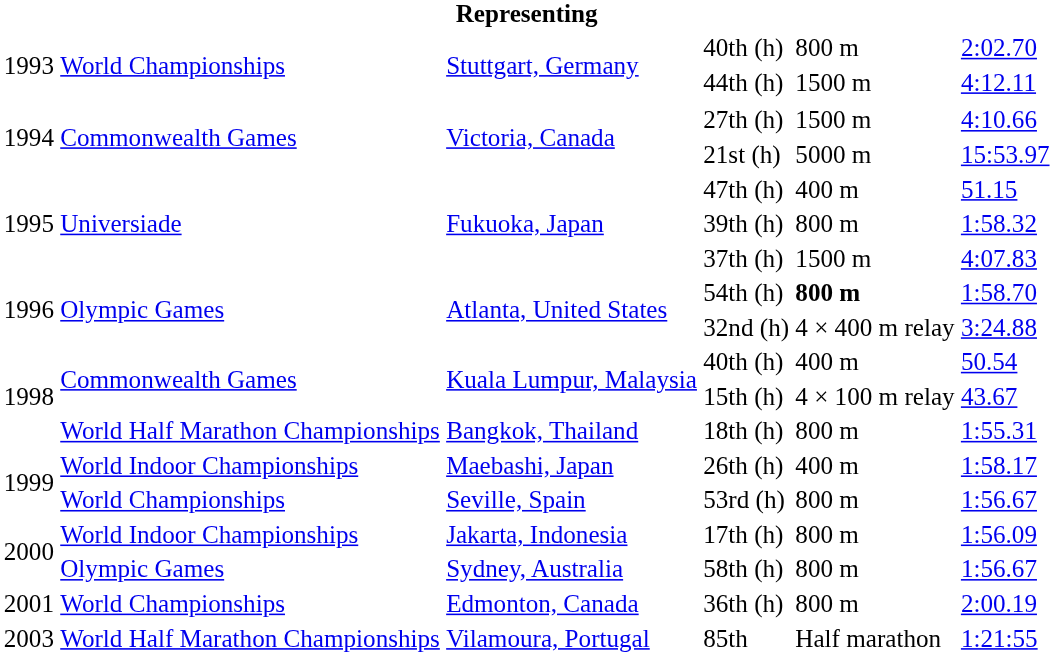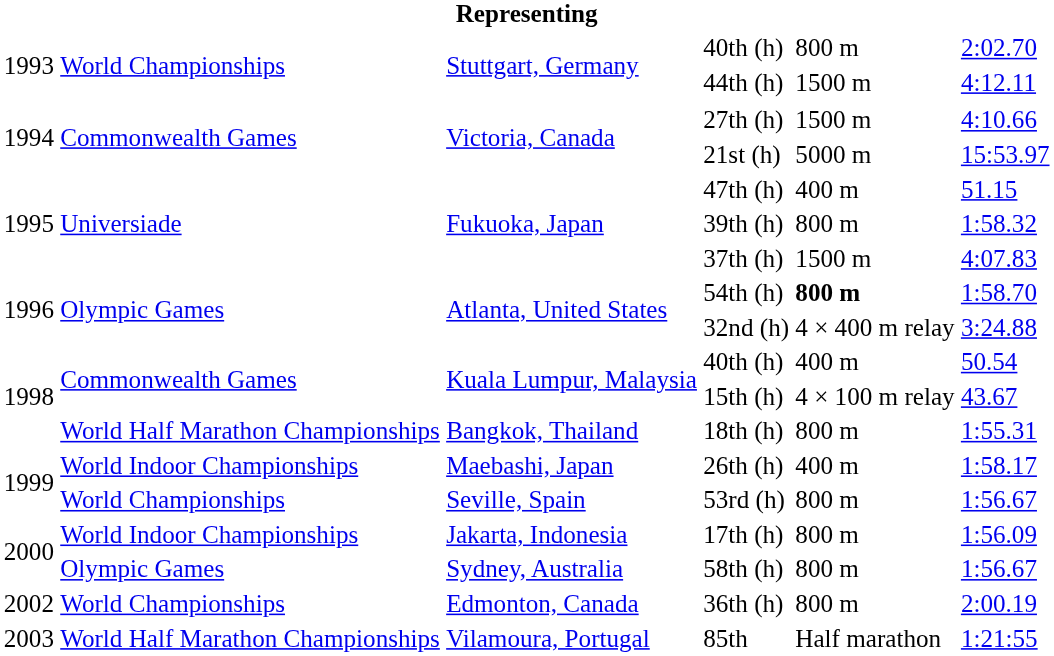36th (h) | column 1: 2001 -> 2002
